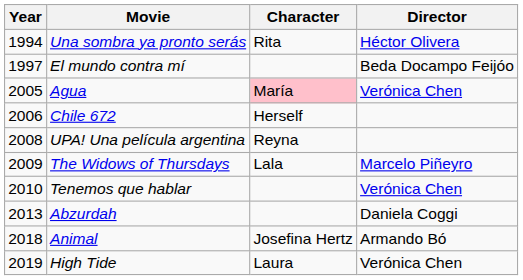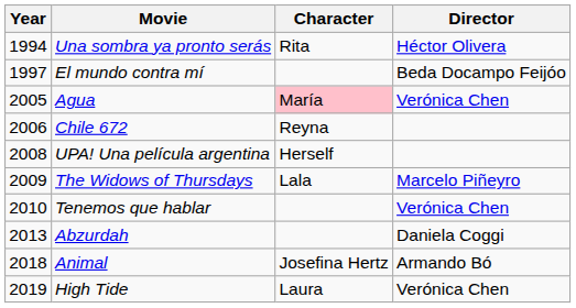Chile 672 | Character: Herself -> Reyna
UPA! Una película argentina | Character: Reyna -> Herself
